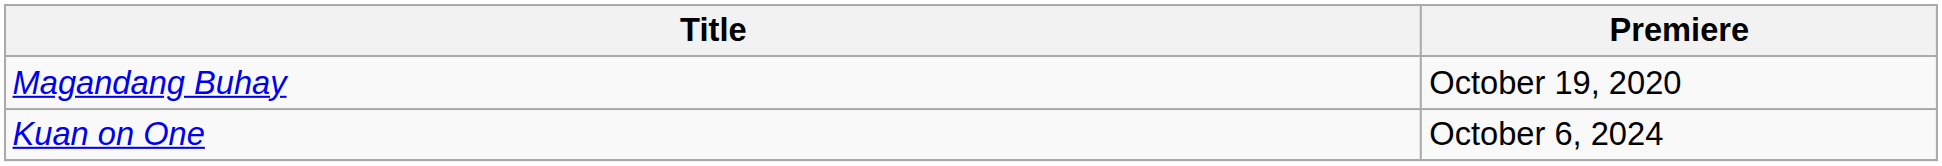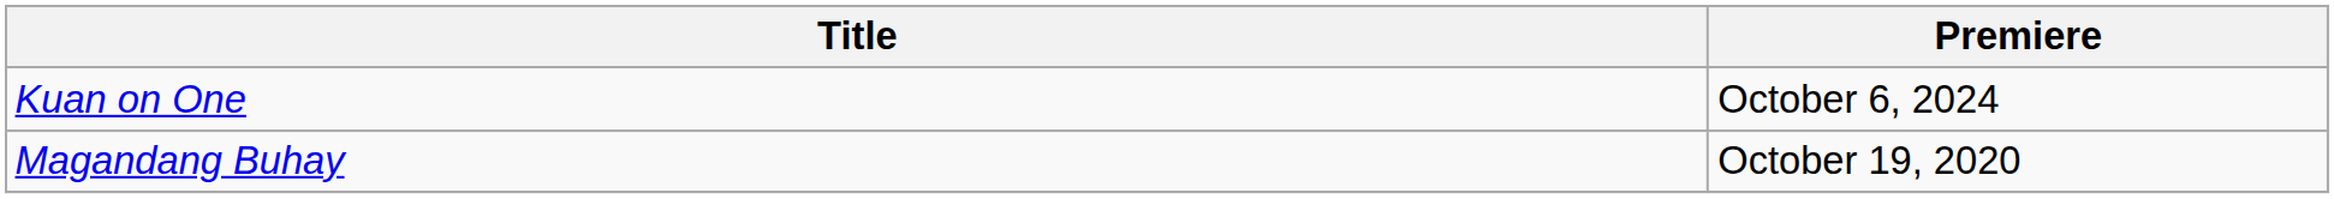rows swapped: Kuan on One <-> Magandang Buhay
